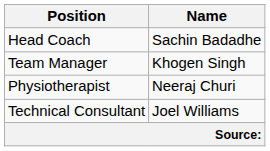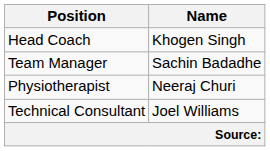Head Coach | Name: Sachin Badadhe -> Khogen Singh
Team Manager | Name: Khogen Singh -> Sachin Badadhe
